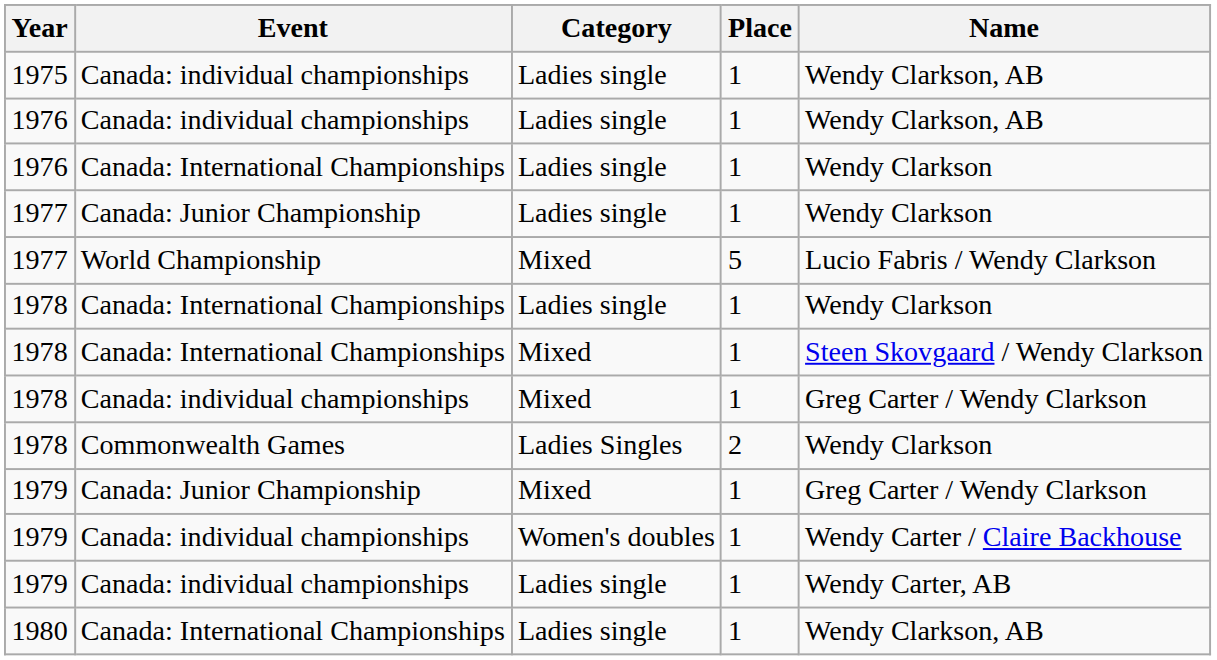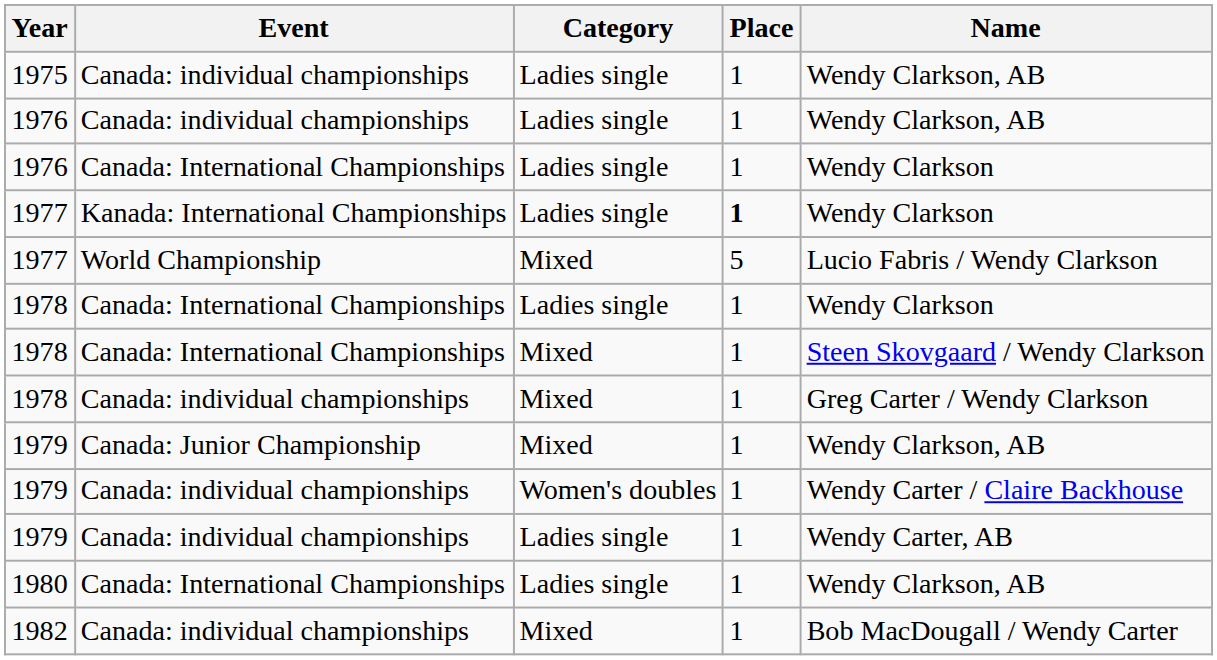1977 / Ladies single | Event: Canada: Junior Championship -> Kanada: International Championships
1977 / Ladies single | Place: normal -> bold
- row: 1978 | Commonwealth Games | Ladies Singles | 2 | Wendy Clarkson
1979 / Mixed | Name: Greg Carter / Wendy Clarkson -> Wendy Clarkson, AB
+ row: 1982 | Canada: individual championships | Mixed | 1 | Bob MacDougall / Wendy Carter
